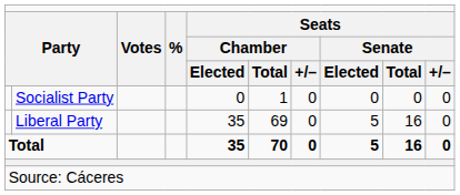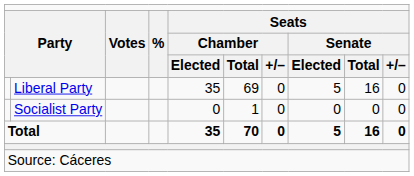rows swapped: Liberal Party <-> Socialist Party
